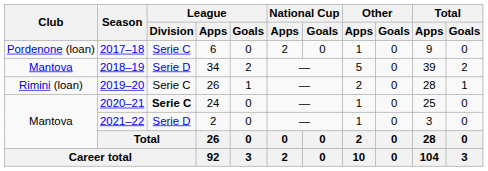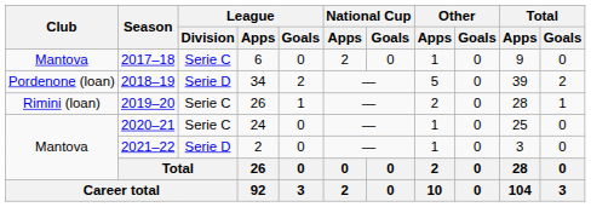2017–18 | Club: Pordenone (loan) -> Mantova
2018–19 | Club: Mantova -> Pordenone (loan)
2020–21 | League / Division: bold -> normal
